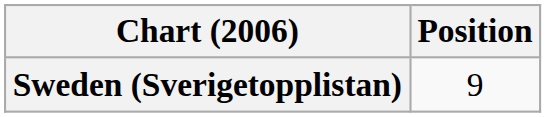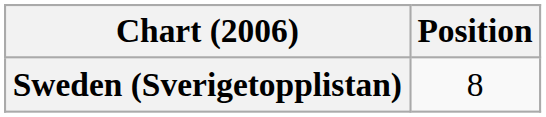Sweden (Sverigetopplistan) | Position: 9 -> 8
